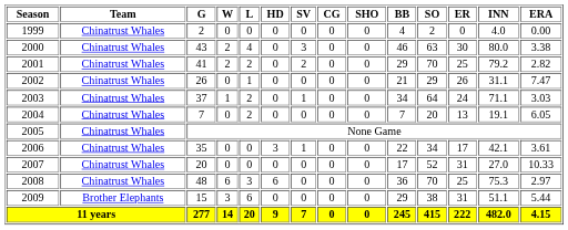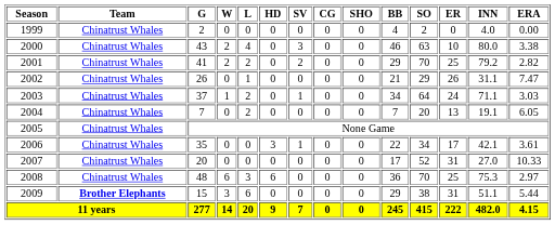2000 | ER: 30 -> 10
2009 | Team: normal -> bold
